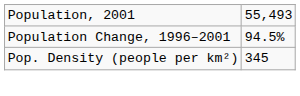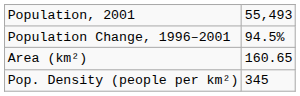+ row: Area (km²) | 160.65
